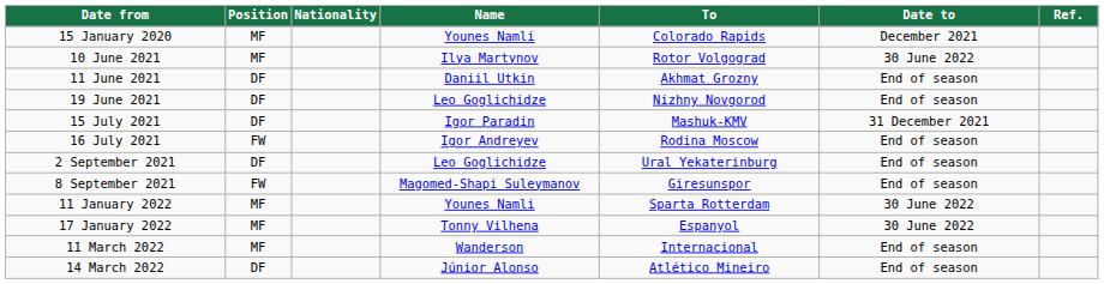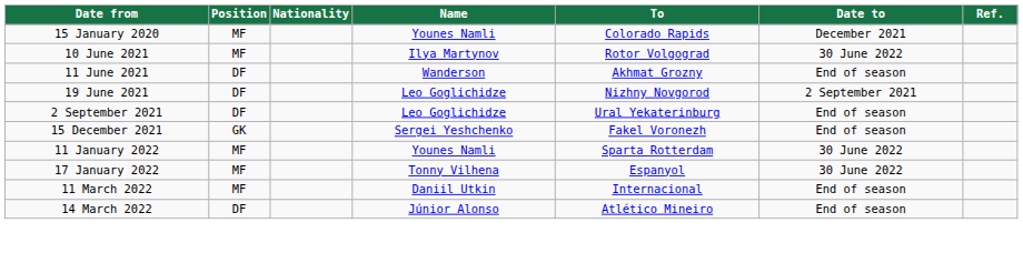11 June 2021 | Name: Daniil Utkin -> Wanderson
19 June 2021 | Date to: End of season -> 2 September 2021
- row: 15 July 2021 | DF | Igor Paradin | Mashuk-KMV | 31 December 2021
- row: 16 July 2021 | FW | Igor Andreyev | Rodina Moscow | End of season
- row: 8 September 2021 | FW | Magomed-Shapi Suleymanov | Giresunspor | End of season
+ row: 15 December 2021 | GK | Sergei Yeshchenko | Fakel Voronezh | End of season
11 March 2022 | Name: Wanderson -> Daniil Utkin
